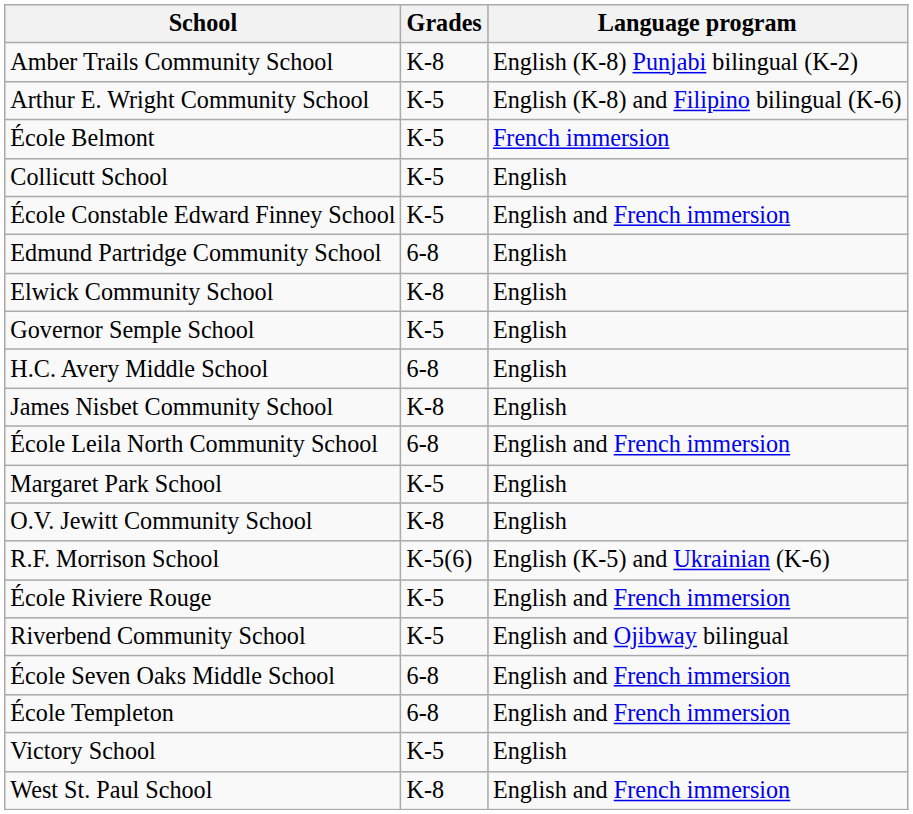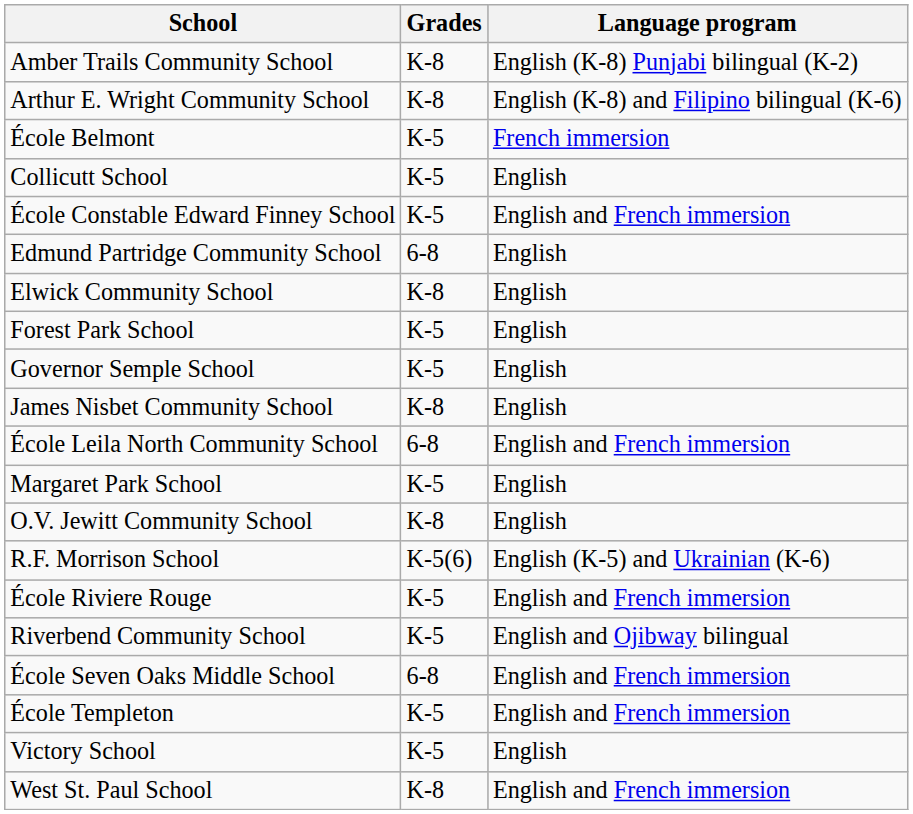Arthur E. Wright Community School | Grades: K-5 -> K-8
+ row: Forest Park School | K-5 | English
- row: H.C. Avery Middle School | 6-8 | English
École Templeton | Grades: 6-8 -> K-5
